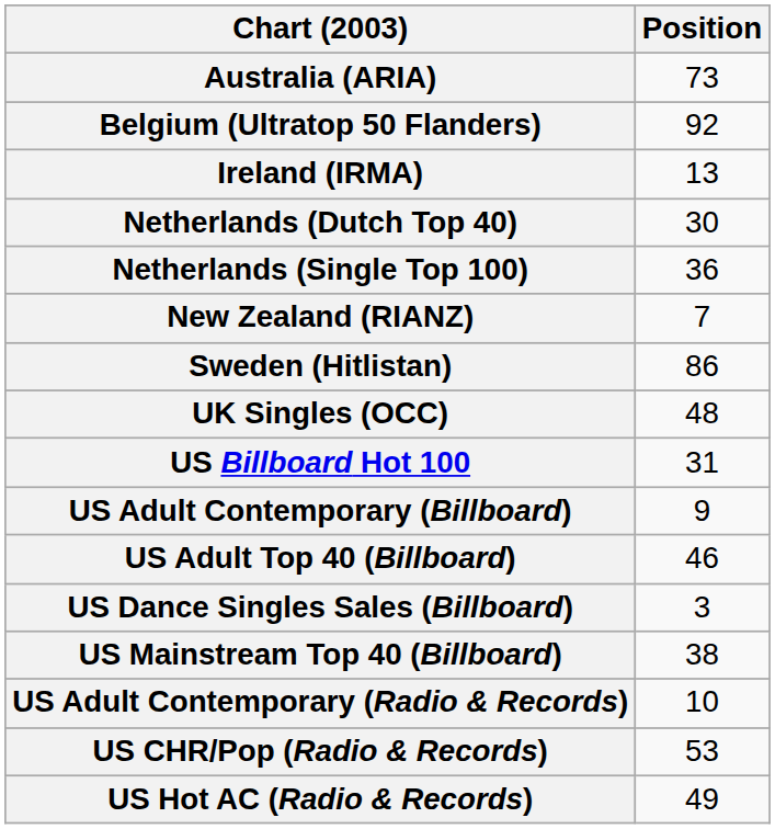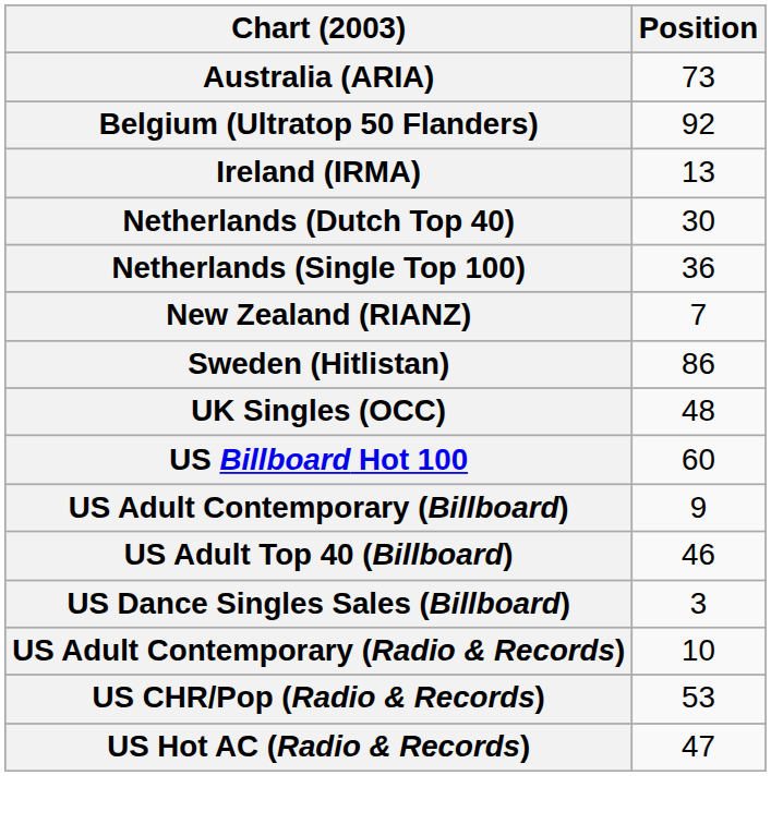US Billboard Hot 100 | Position: 31 -> 60
- row: US Mainstream Top 40 (Billboard) | 38
US Hot AC (Radio & Records) | Position: 49 -> 47
